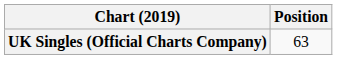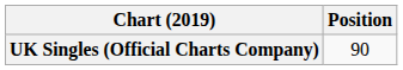UK Singles (Official Charts Company) | Position: 63 -> 90
